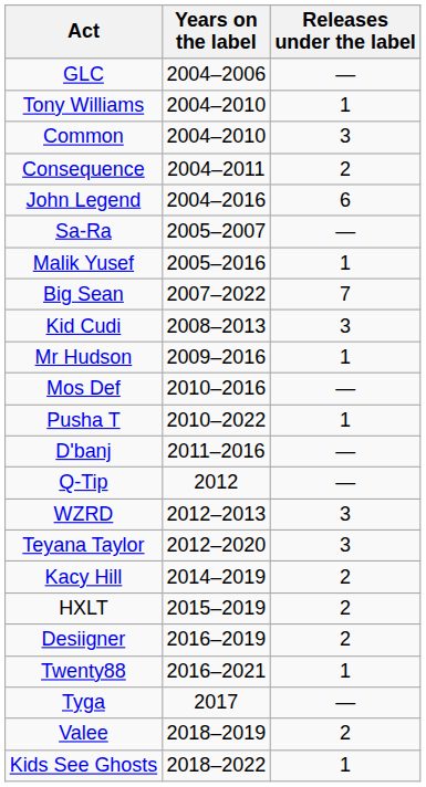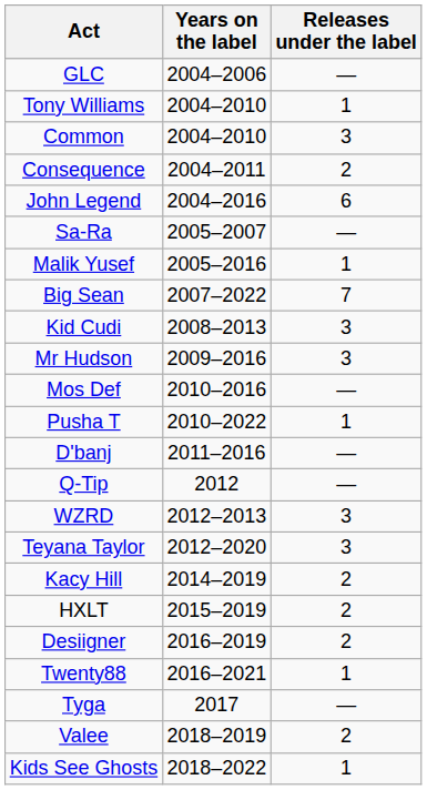Mr Hudson | Releases under the label: 1 -> 3
